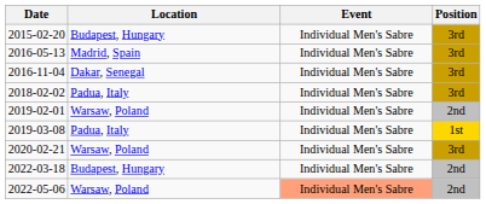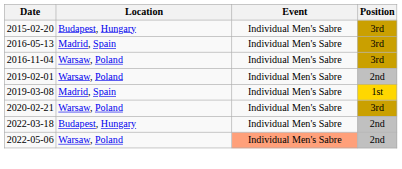2016-11-04 | Location: Dakar, Senegal -> Warsaw, Poland
- row: 2018-02-02 | Padua, Italy | Individual Men's Sabre | 3rd
2019-03-08 | Location: Padua, Italy -> Madrid, Spain
